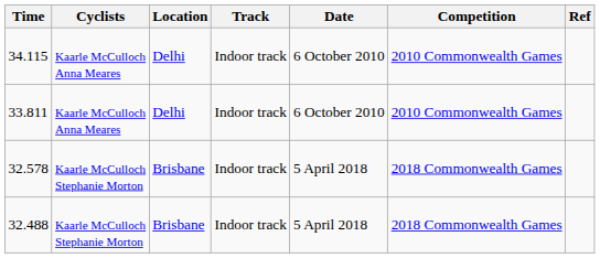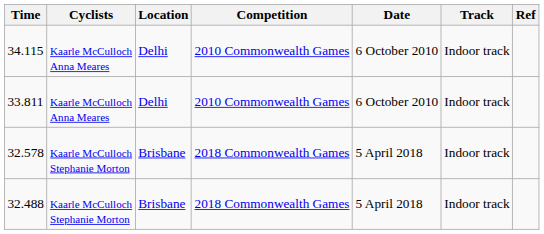columns swapped: Track <-> Competition
